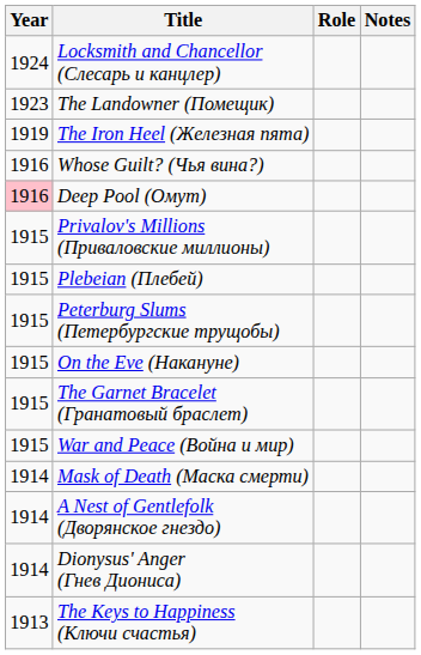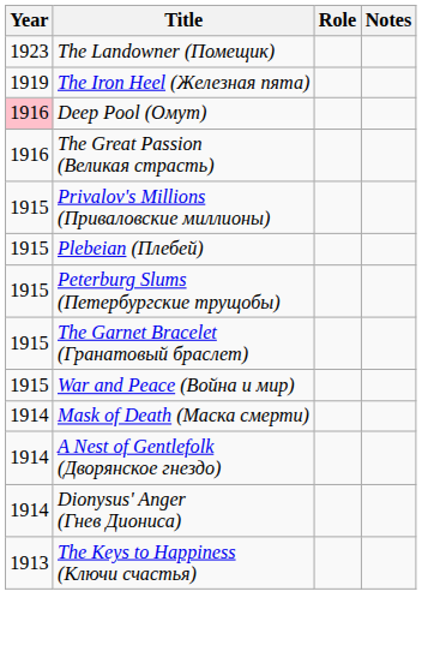- row: 1924 | Locksmith and Chancellor (Слесарь и канцлер)
- row: 1916 | Whose Guilt? (Чья вина?)
+ row: 1916 | The Great Passion (Великая страсть)
- row: 1915 | On the Eve (Накануне)
